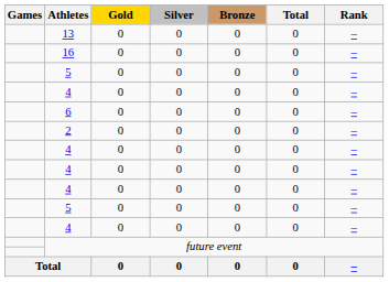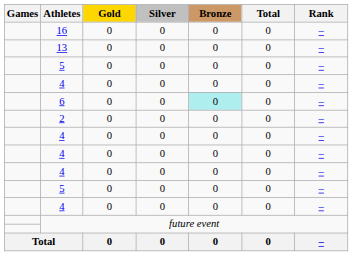rows swapped: 16 <-> 13
6 | Bronze: no background -> paleturquoise background
